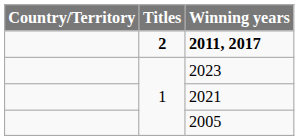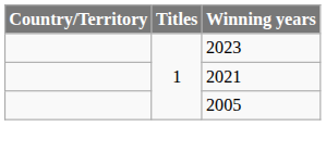- row: 2 | 2011, 2017
